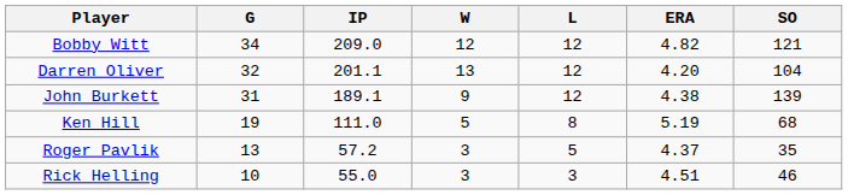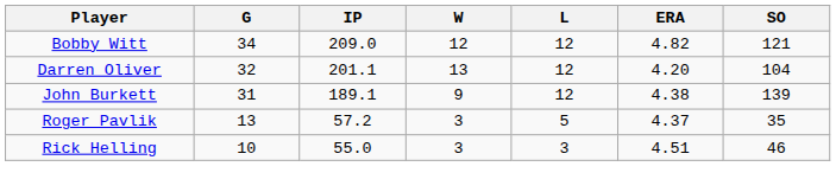- row: Ken Hill | 19 | 111.0 | 5 | 8 | 5.19 | 68
